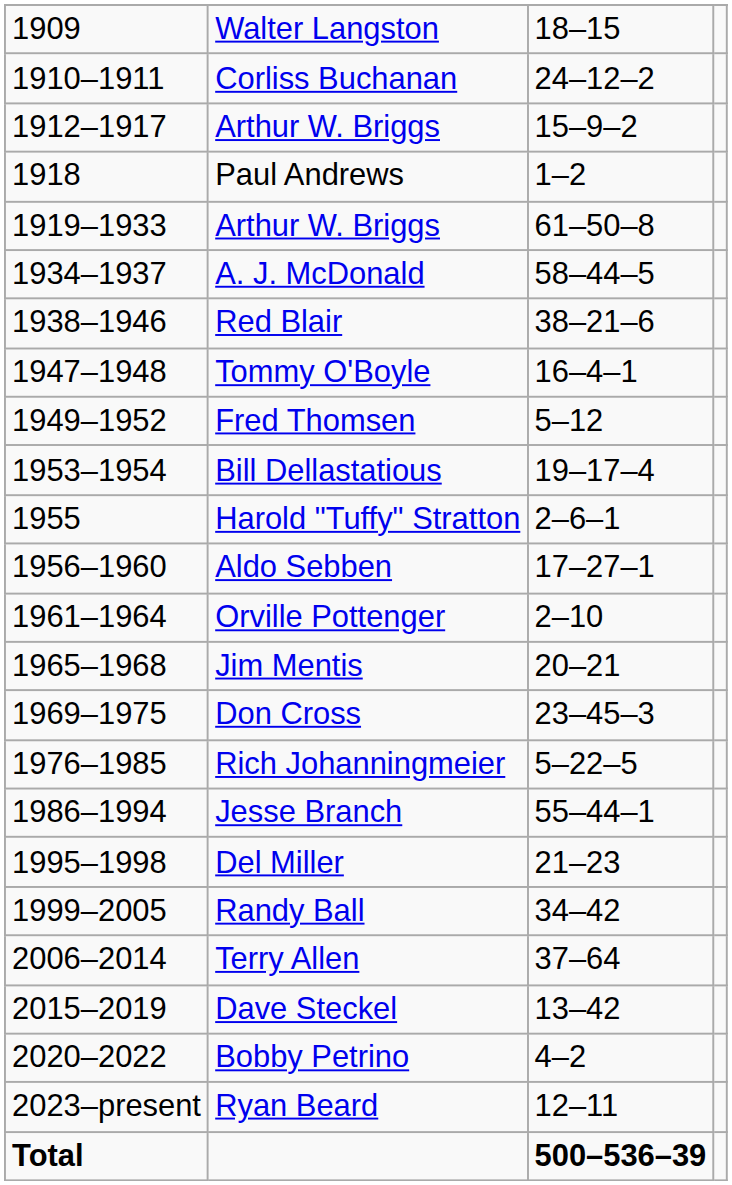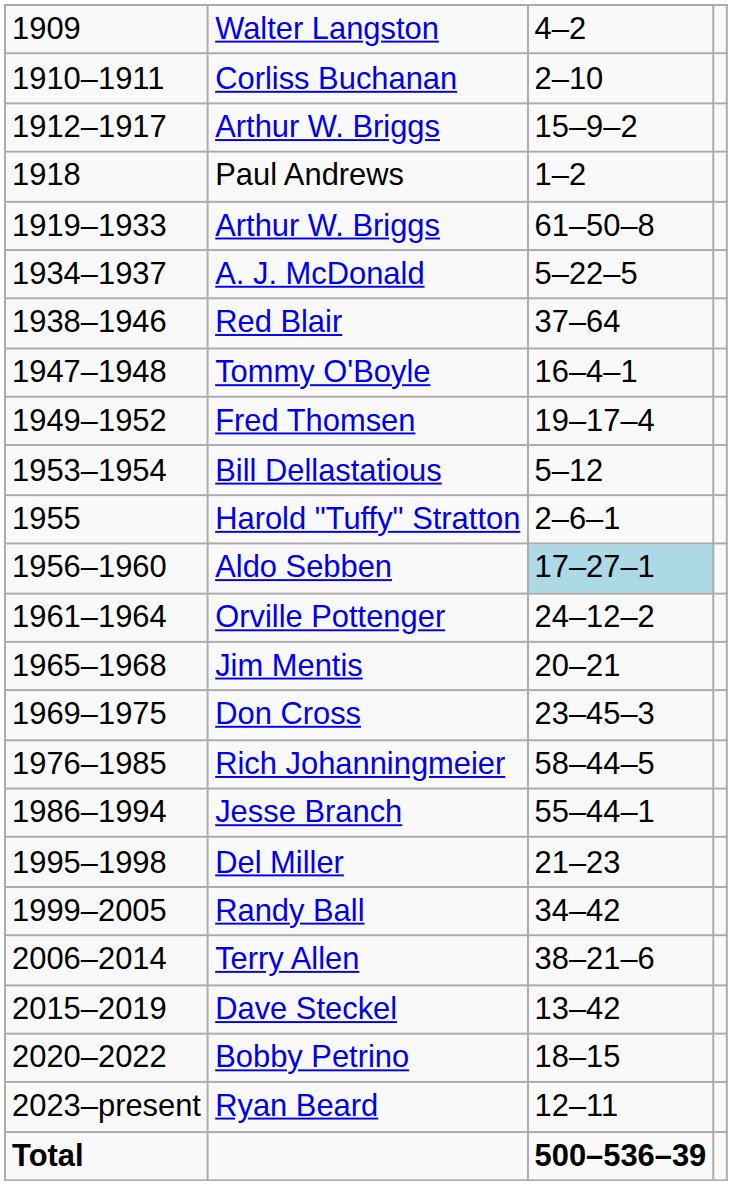Walter Langston | column 3: 18–15 -> 4–2
Corliss Buchanan | column 3: 24–12–2 -> 2–10
A. J. McDonald | column 3: 58–44–5 -> 5–22–5
Red Blair | column 3: 38–21–6 -> 37–64
Fred Thomsen | column 3: 5–12 -> 19–17–4
Bill Dellastatious | column 3: 19–17–4 -> 5–12
Aldo Sebben | column 3: no background -> lightblue background
Orville Pottenger | column 3: 2–10 -> 24–12–2
Rich Johanningmeier | column 3: 5–22–5 -> 58–44–5
Terry Allen | column 3: 37–64 -> 38–21–6
Bobby Petrino | column 3: 4–2 -> 18–15
